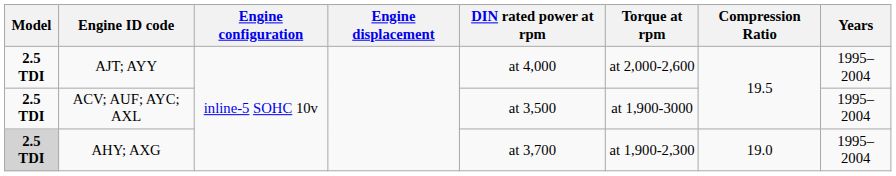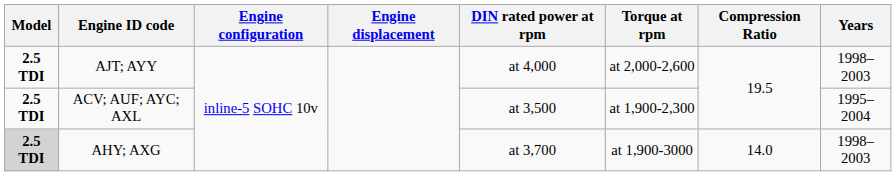AJT; AYY | Years: 1995–2004 -> 1998–2003
ACV; AUF; AYC; AXL | Torque at rpm: at 1,900-3000 -> at 1,900-2,300
AHY; AXG | Torque at rpm: at 1,900-2,300 -> at 1,900-3000
AHY; AXG | Compression Ratio: 19.0 -> 14.0
AHY; AXG | Years: 1995–2004 -> 1998–2003
